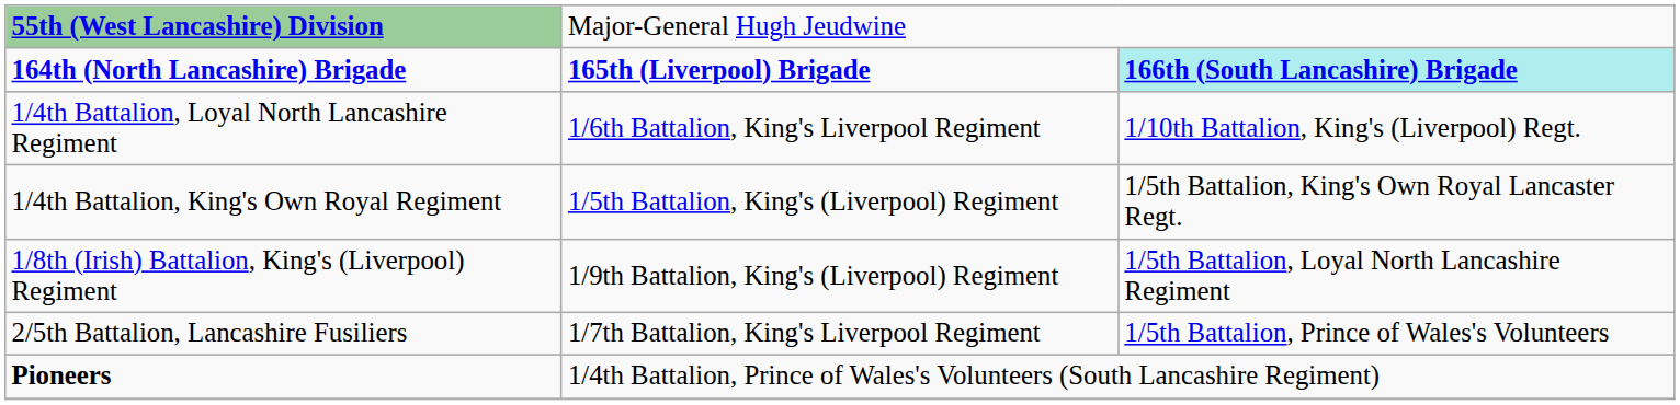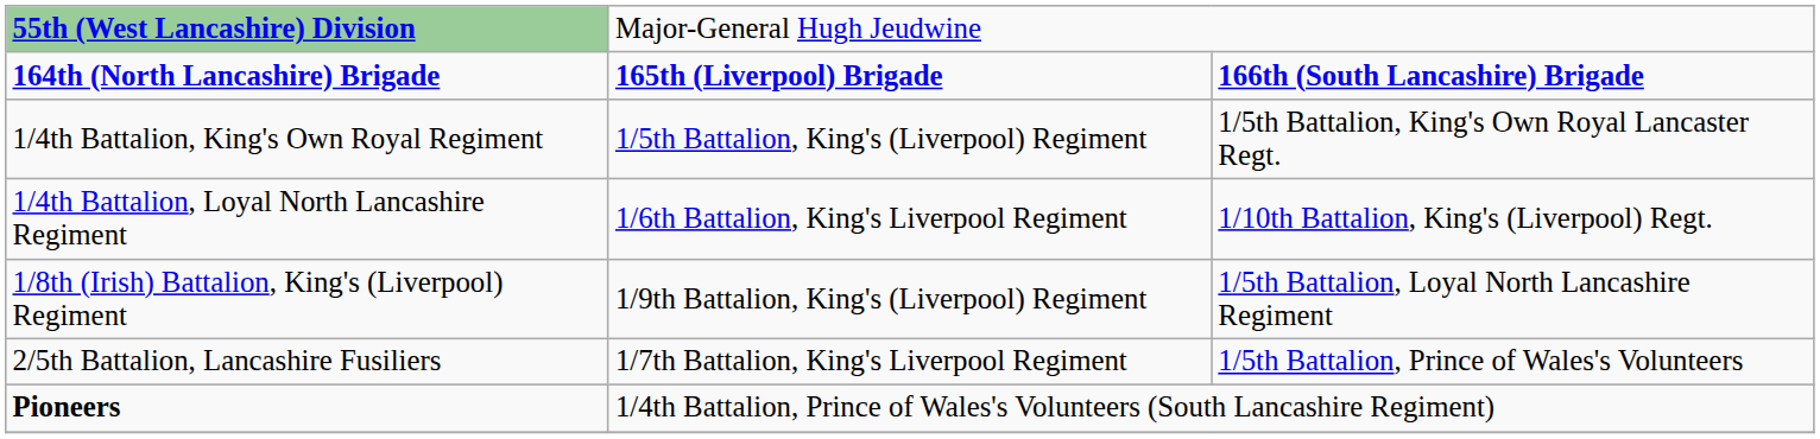164th (North Lancashire) Brigade | column 3: paleturquoise background -> no background
rows swapped: 1/4th Battalion, King's Own Royal Regiment <-> 1/4th Battalion, Loyal North Lancashire Regiment
